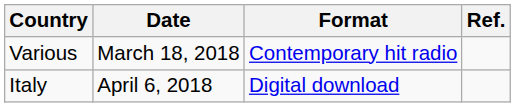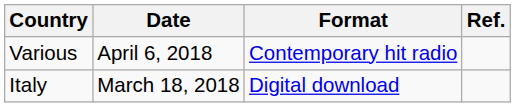Various | Date: March 18, 2018 -> April 6, 2018
Italy | Date: April 6, 2018 -> March 18, 2018
